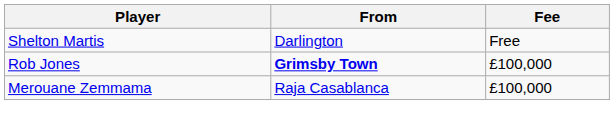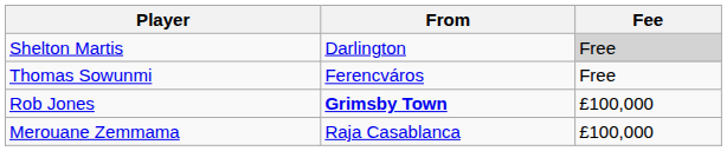Shelton Martis | Fee: no background -> lightgrey background
+ row: Thomas Sowunmi | Ferencváros | Free
